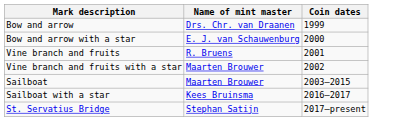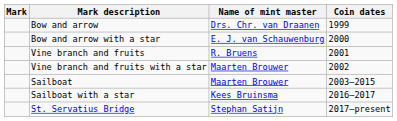+ column: Mark
